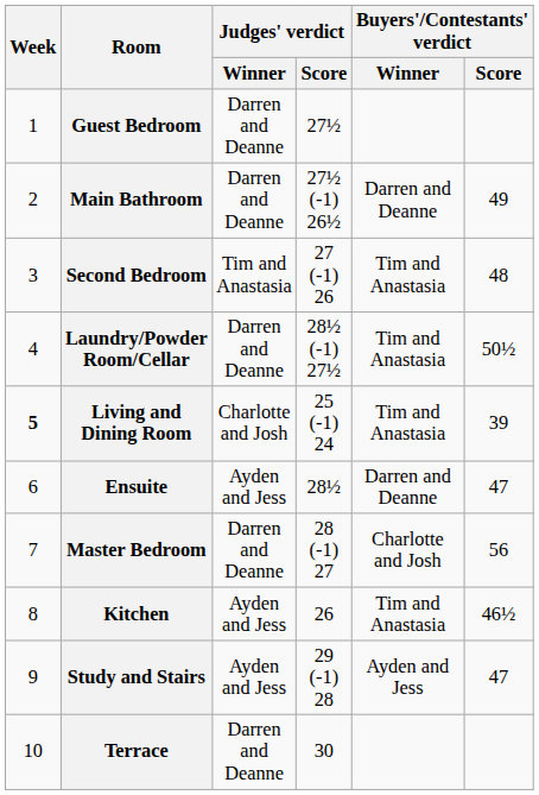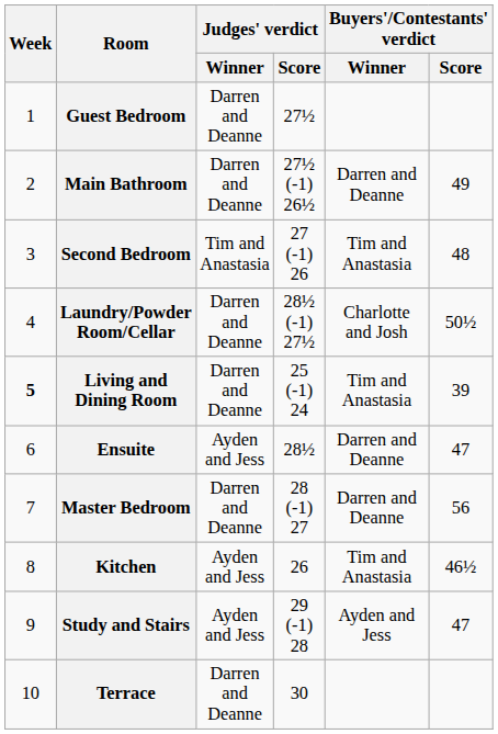Laundry/Powder Room/Cellar | Buyers'/Contestants' verdict / Winner: Tim and Anastasia -> Charlotte and Josh
Living and Dining Room | Judges' verdict / Winner: Charlotte and Josh -> Darren and Deanne
Master Bedroom | Buyers'/Contestants' verdict / Winner: Charlotte and Josh -> Darren and Deanne
